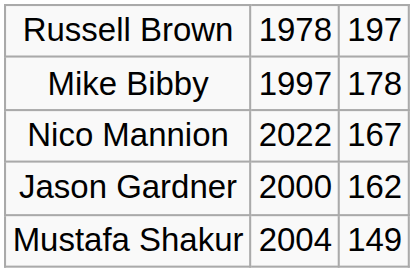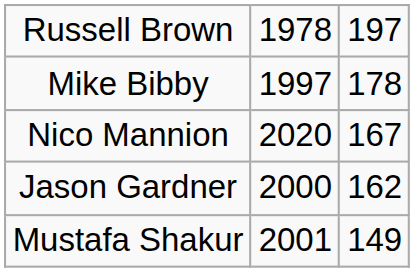Nico Mannion | column 2: 2022 -> 2020
Mustafa Shakur | column 2: 2004 -> 2001
